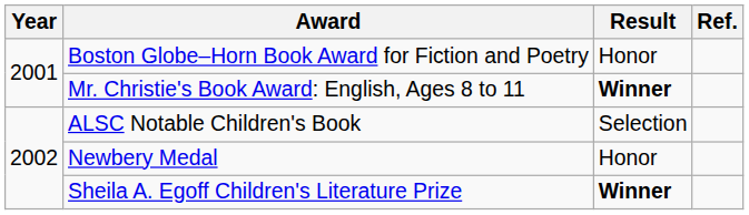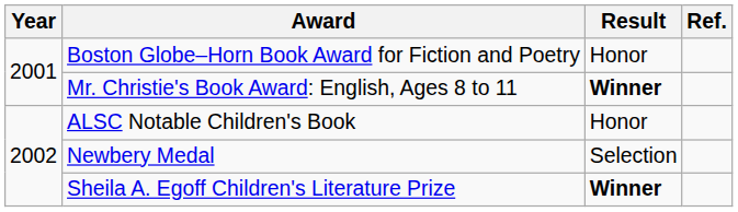ALSC Notable Children's Book | Result: Selection -> Honor
Newbery Medal | Result: Honor -> Selection
